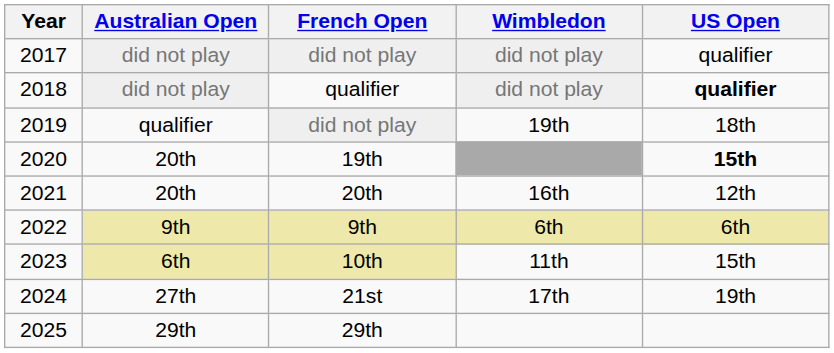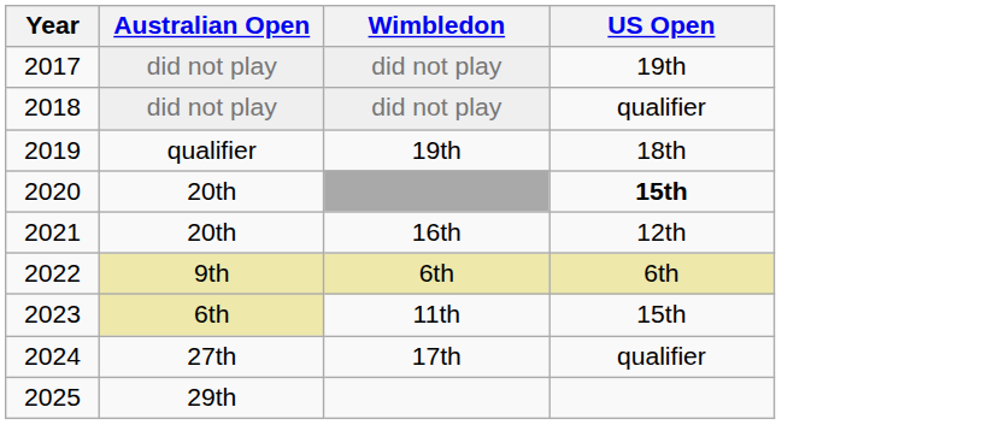- column: French Open | did not play | qualifier | did not play | 19th | 20th | 9th | 10th | 21st | 29th
2017 | US Open: qualifier -> 19th
2018 | US Open: bold -> normal
2024 | US Open: 19th -> qualifier
